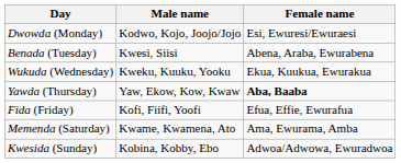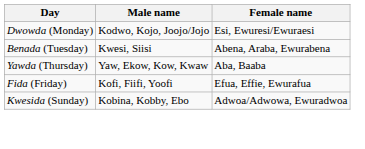- row: Wukuda (Wednesday) | Kweku, Kuuku, Yooku | Ekua, Kuukua, Ewurakua
Yawda (Thursday) | Female name: bold -> normal
- row: Memenda (Saturday) | Kwame, Kwamena, Ato | Ama, Ewurama, Amba
